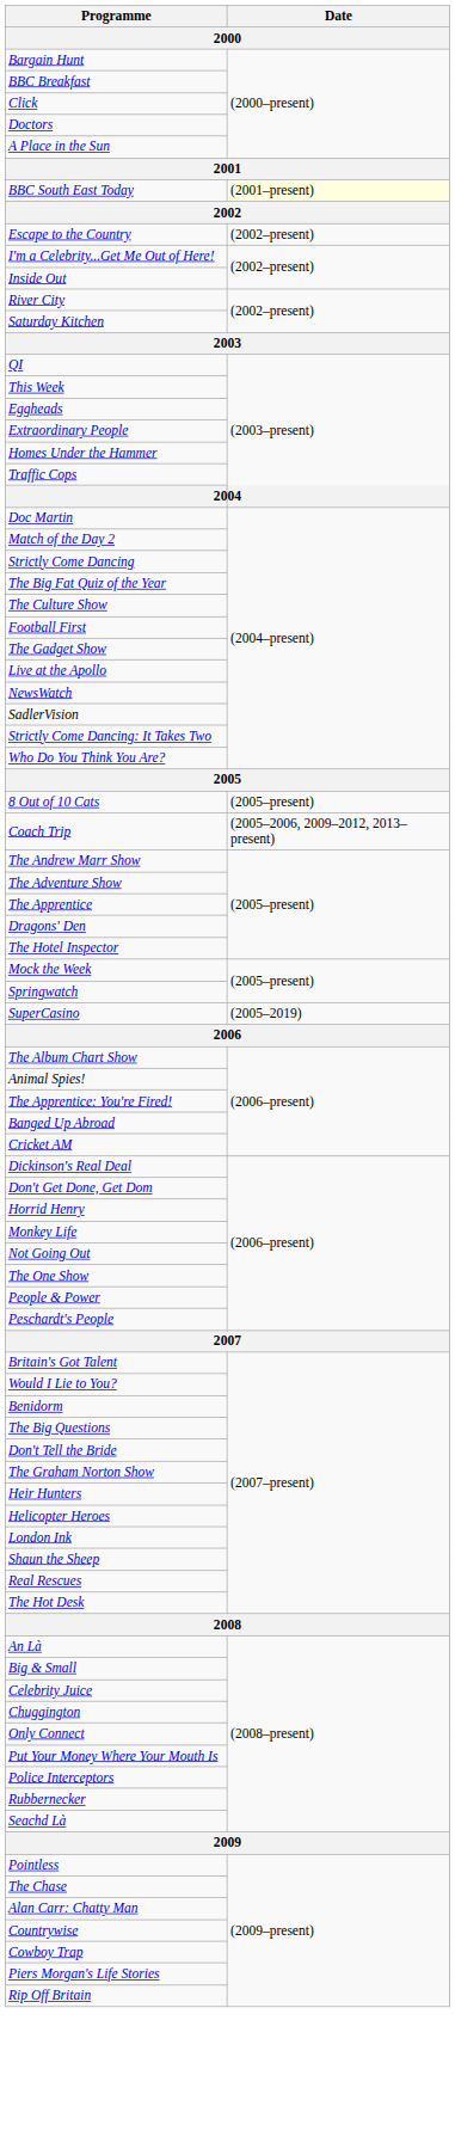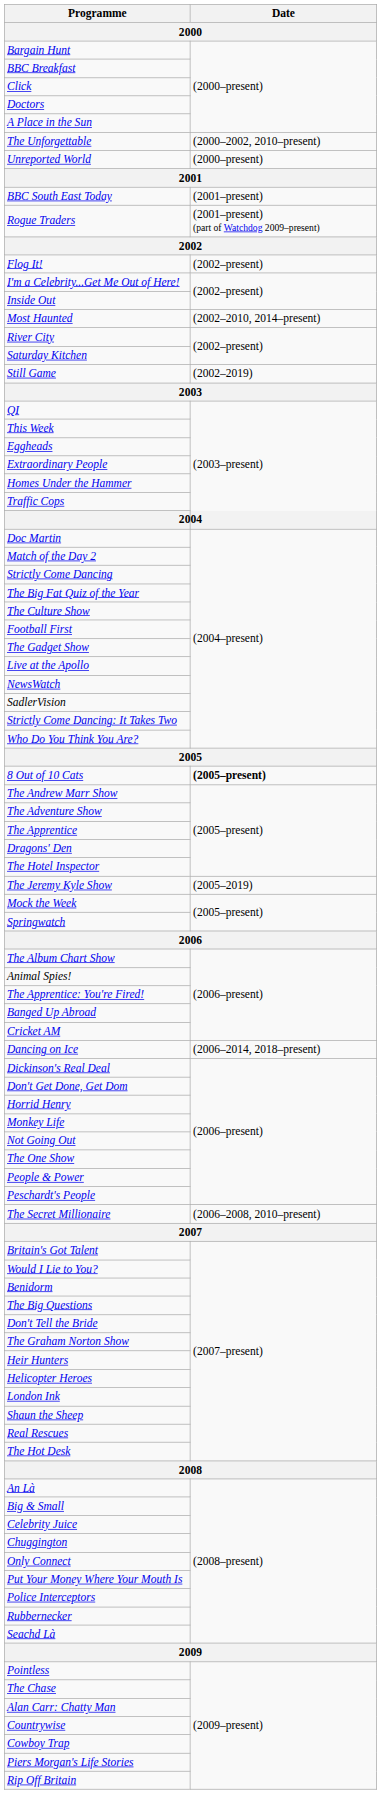+ row: The Unforgettable | (2000–2002, 2010–present)
+ row: Unreported World | (2000–present)
BBC South East Today | Date: lightyellow background -> no background
+ row: Rogue Traders | (2001–present) (part of Watchdog 2009–present)
- row: Escape to the Country | (2002–present)
+ row: Flog It! | (2002–present)
+ row: Most Haunted | (2002–2010, 2014–present)
+ row: Still Game | (2002–2019)
8 Out of 10 Cats | Date: normal -> bold
- row: Coach Trip | (2005–2006, 2009–2012, 2013–present)
+ row: The Jeremy Kyle Show | (2005–2019)
- row: SuperCasino | (2005–2019)
+ row: Dancing on Ice | (2006–2014, 2018–present)
+ row: The Secret Millionaire | (2006–2008, 2010–present)
